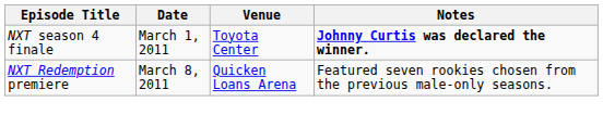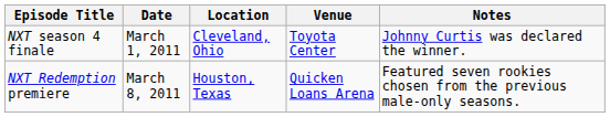+ column: Location | Cleveland, Ohio | Houston, Texas
NXT season 4 finale | Notes: bold -> normal
